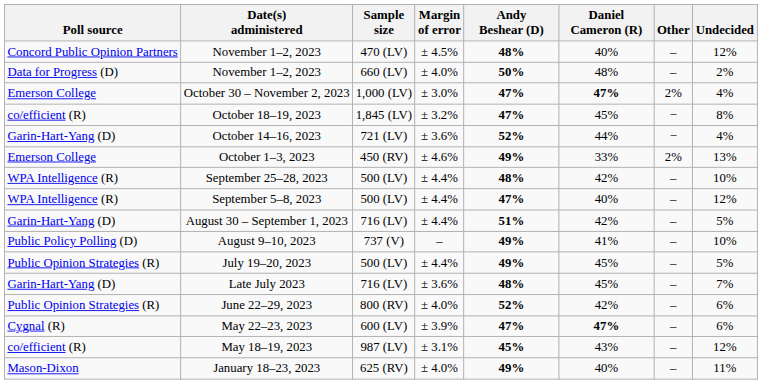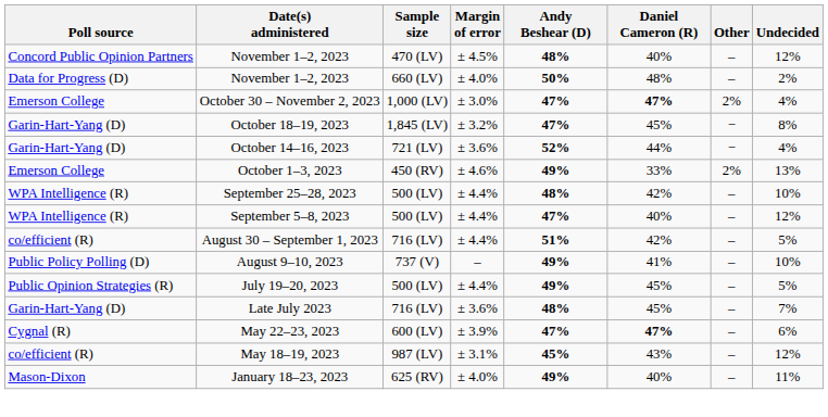October 18–19, 2023 | Poll source: co/efficient (R) -> Garin-Hart-Yang (D)
August 30 – September 1, 2023 | Poll source: Garin-Hart-Yang (D) -> co/efficient (R)
- row: Public Opinion Strategies (R) | June 22–29, 2023 | 800 (RV) | ± 4.0% | 52% | 42% | – | 6%
